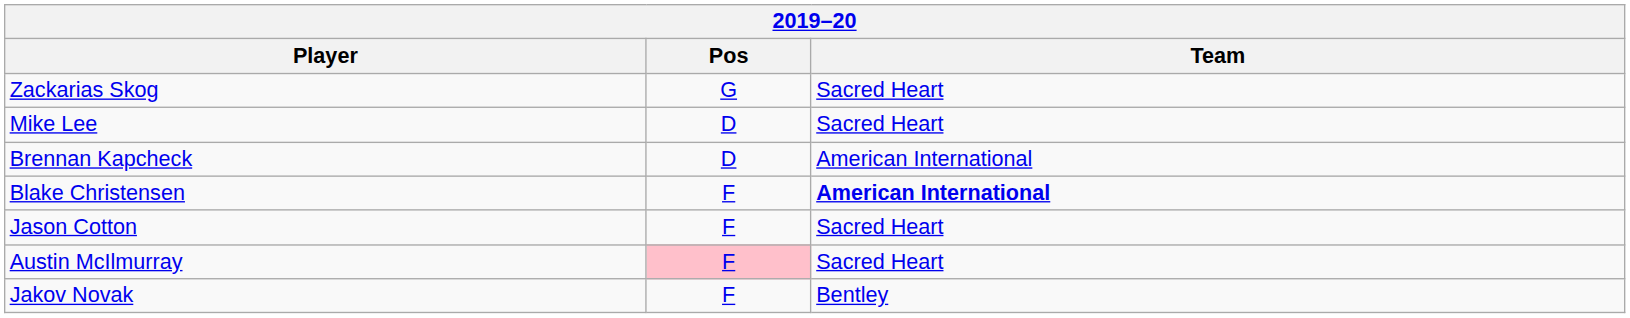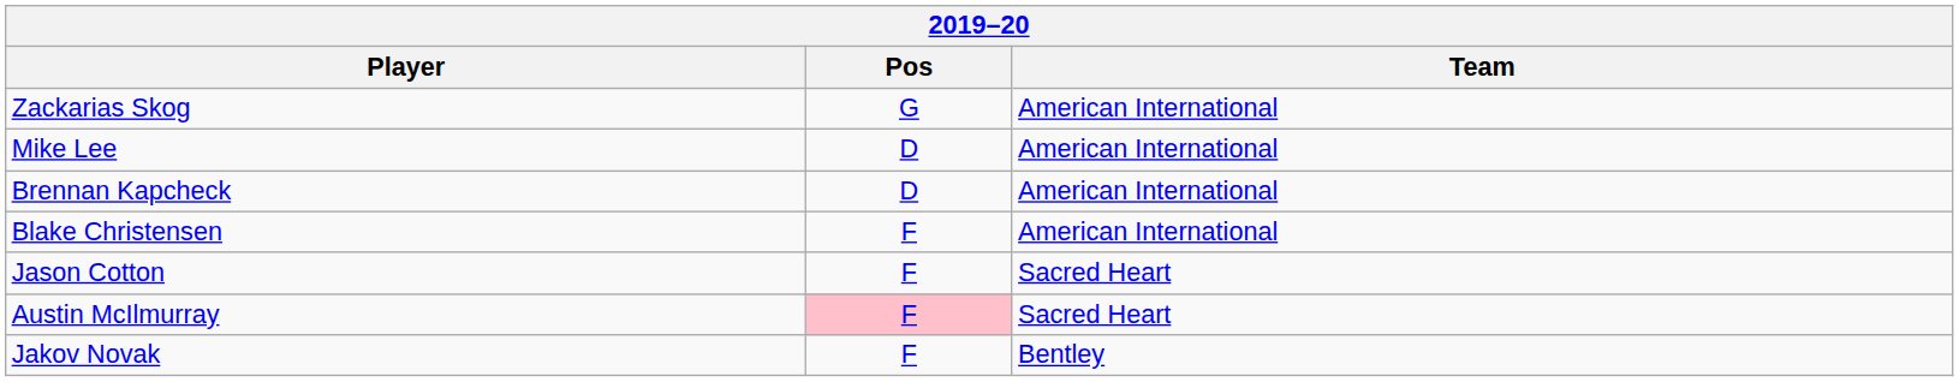Zackarias Skog | Team: Sacred Heart -> American International
Mike Lee | Team: Sacred Heart -> American International
Blake Christensen | Team: bold -> normal
